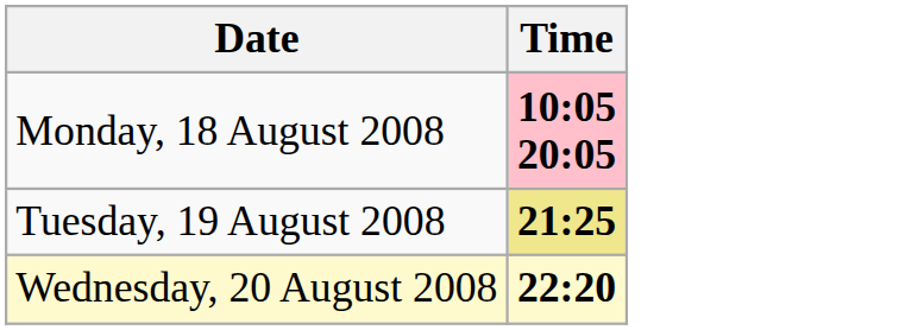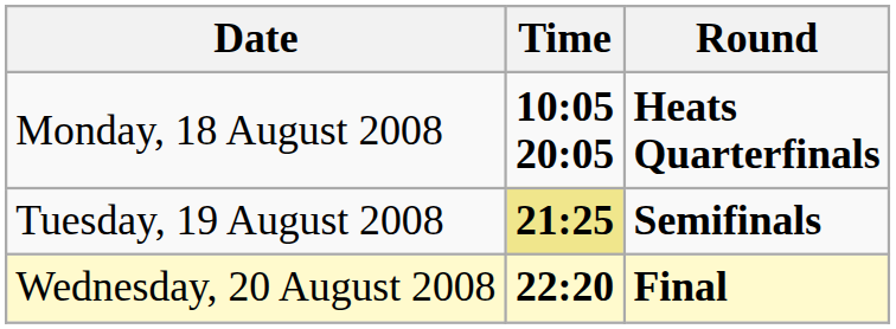+ column: Round | Heats Quarterfinals | Semifinals | Final
Monday, 18 August 2008 | Time: pink background -> no background
